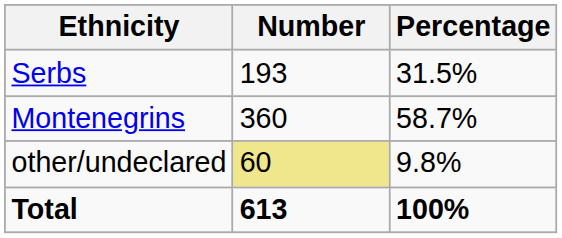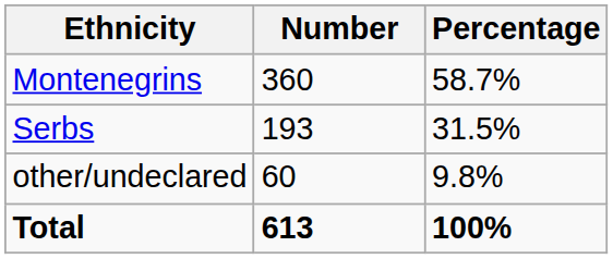rows swapped: Montenegrins <-> Serbs
other/undeclared | Number: khaki background -> no background
